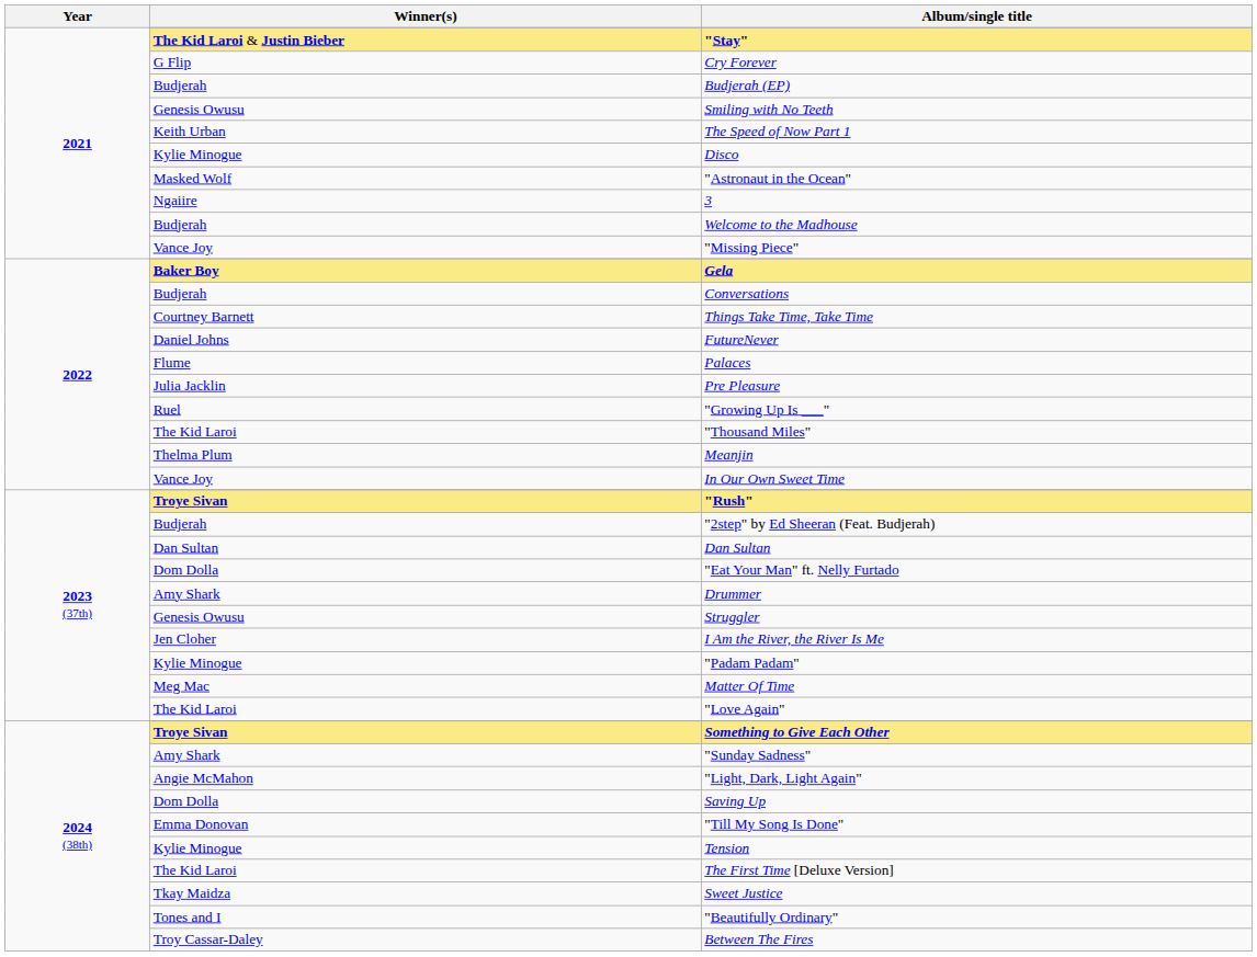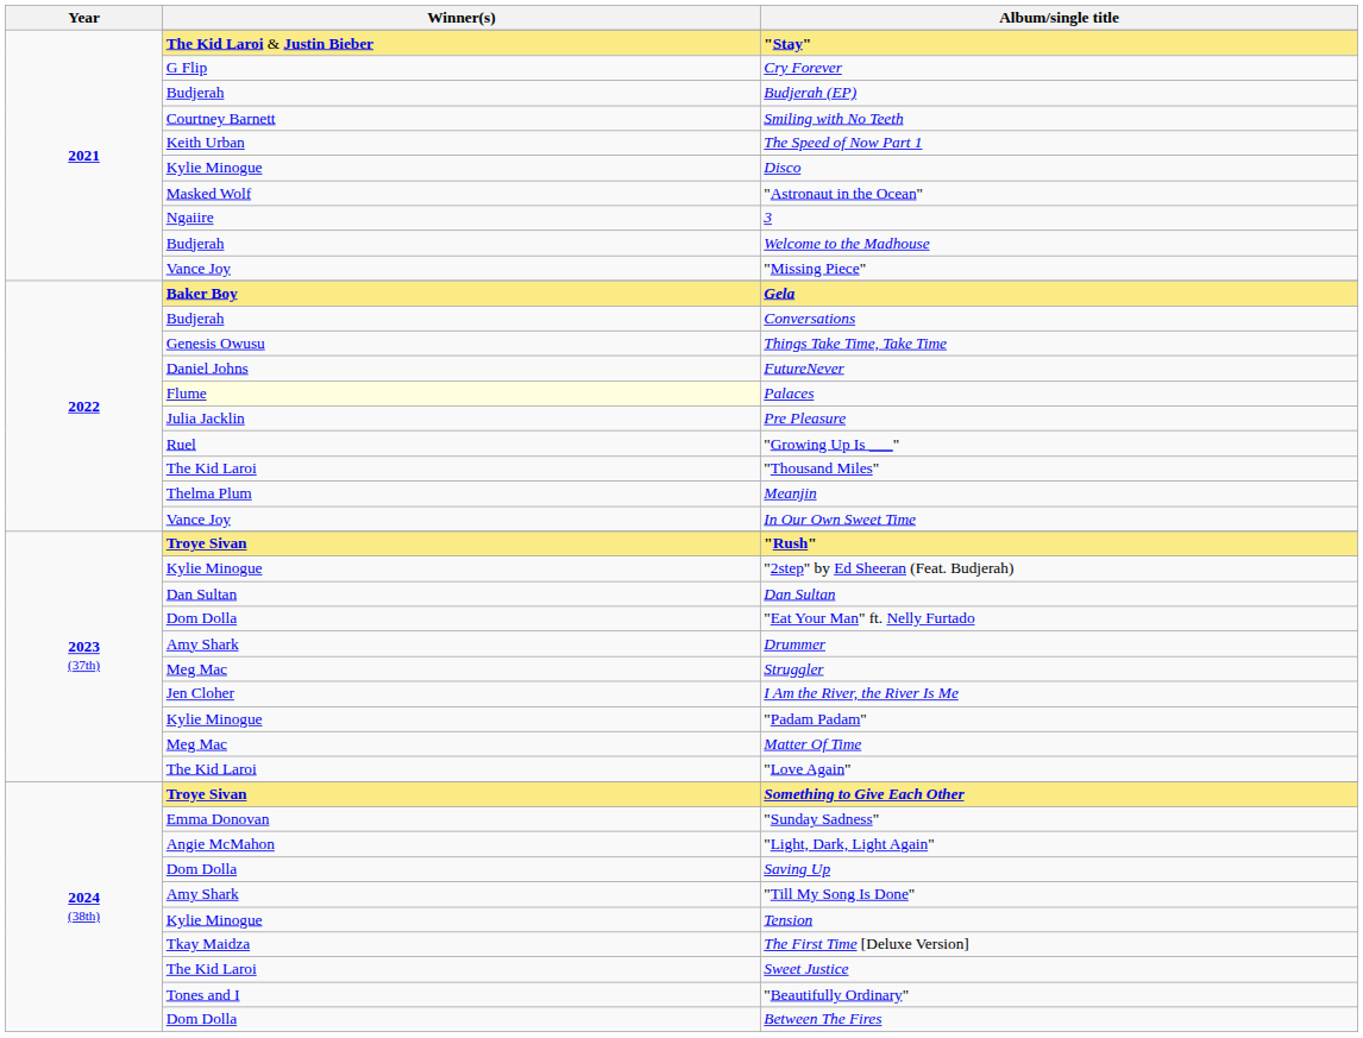Smiling with No Teeth | Winner(s): Genesis Owusu -> Courtney Barnett
Things Take Time, Take Time | Winner(s): Courtney Barnett -> Genesis Owusu
Palaces | Winner(s): no background -> lightyellow background
"2step" by Ed Sheeran (Feat. Budjerah) | Winner(s): Budjerah -> Kylie Minogue
Struggler | Winner(s): Genesis Owusu -> Meg Mac
"Sunday Sadness" | Winner(s): Amy Shark -> Emma Donovan
"Till My Song Is Done" | Winner(s): Emma Donovan -> Amy Shark
The First Time [Deluxe Version] | Winner(s): The Kid Laroi -> Tkay Maidza
Sweet Justice | Winner(s): Tkay Maidza -> The Kid Laroi
Between The Fires | Winner(s): Troy Cassar-Daley -> Dom Dolla
